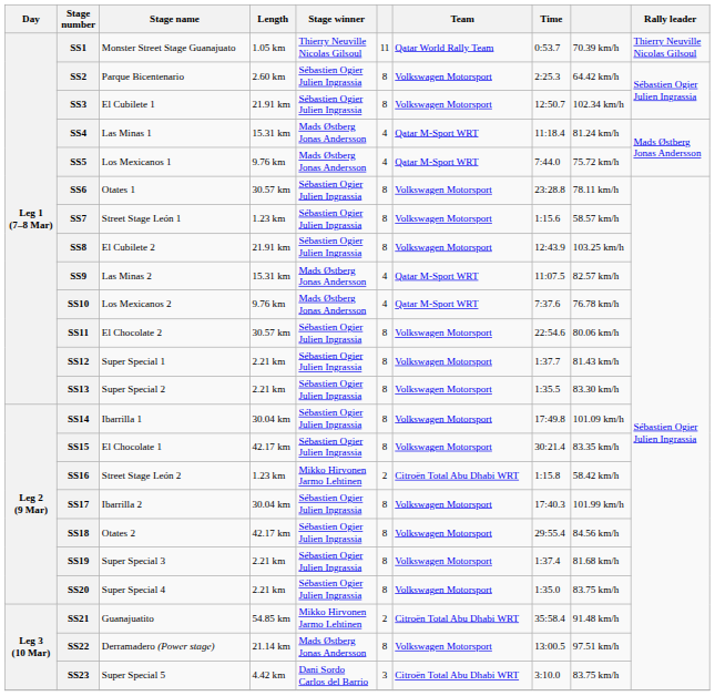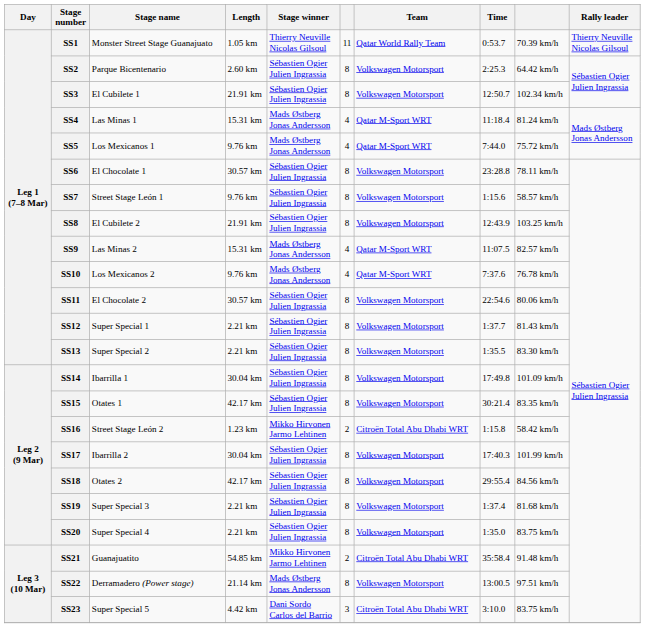SS6 | Stage name: Otates 1 -> El Chocolate 1
SS7 | Length: 1.23 km -> 9.76 km
SS15 | Stage name: El Chocolate 1 -> Otates 1
